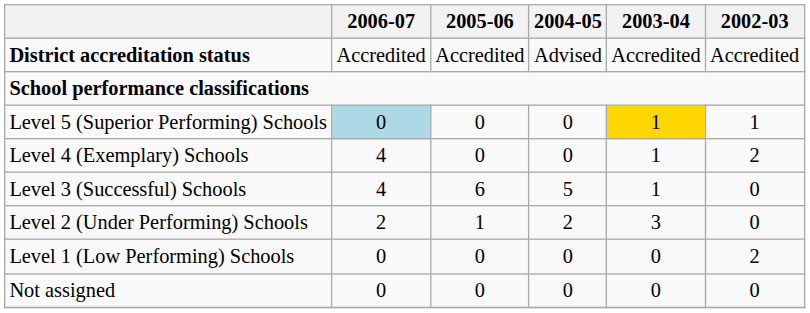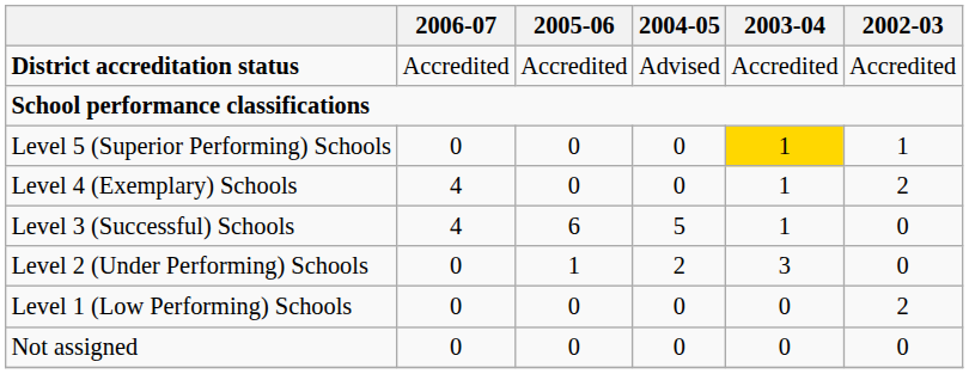Level 5 (Superior Performing) Schools | 2006-07: lightblue background -> no background
Level 2 (Under Performing) Schools | 2006-07: 2 -> 0
